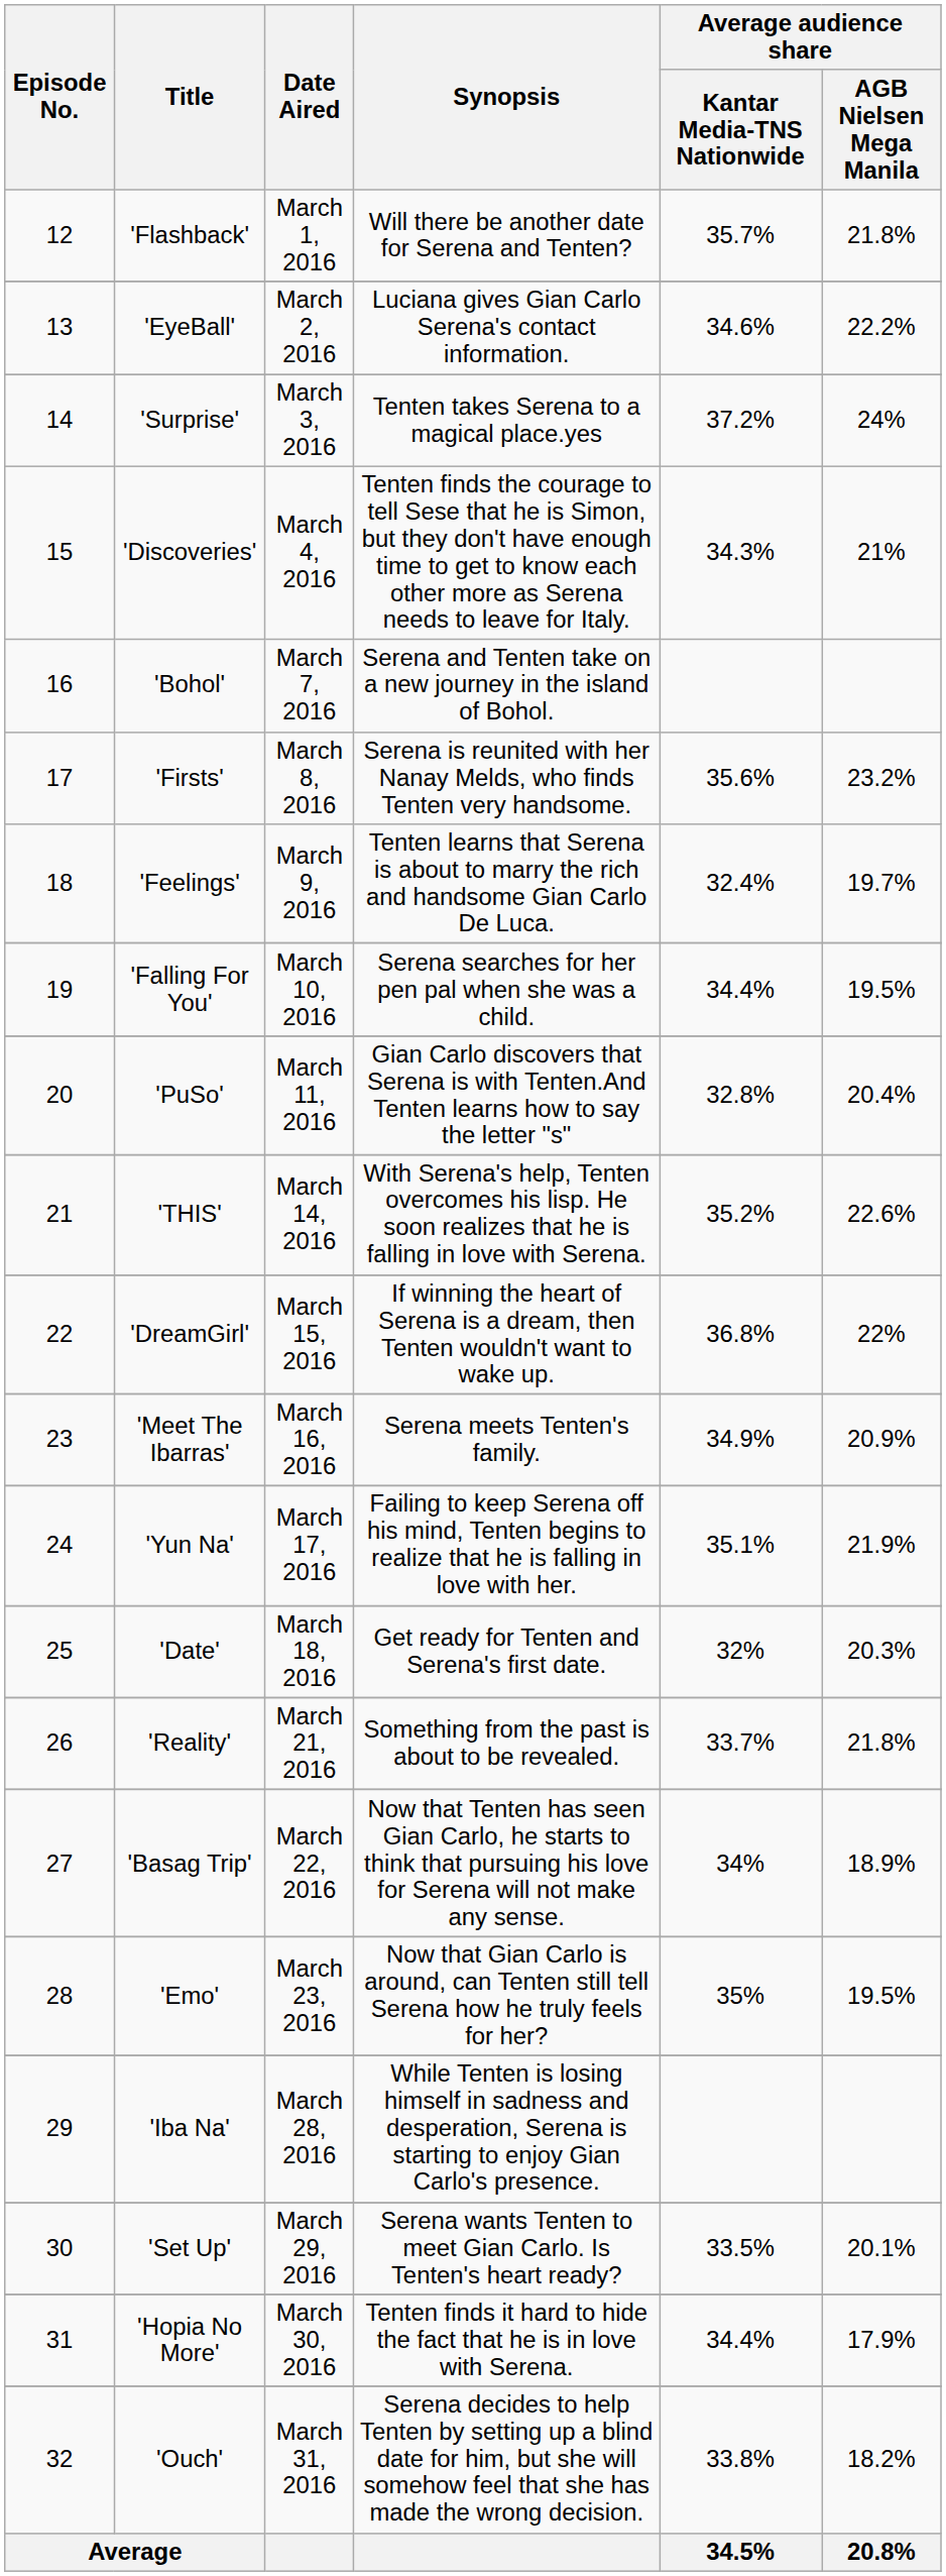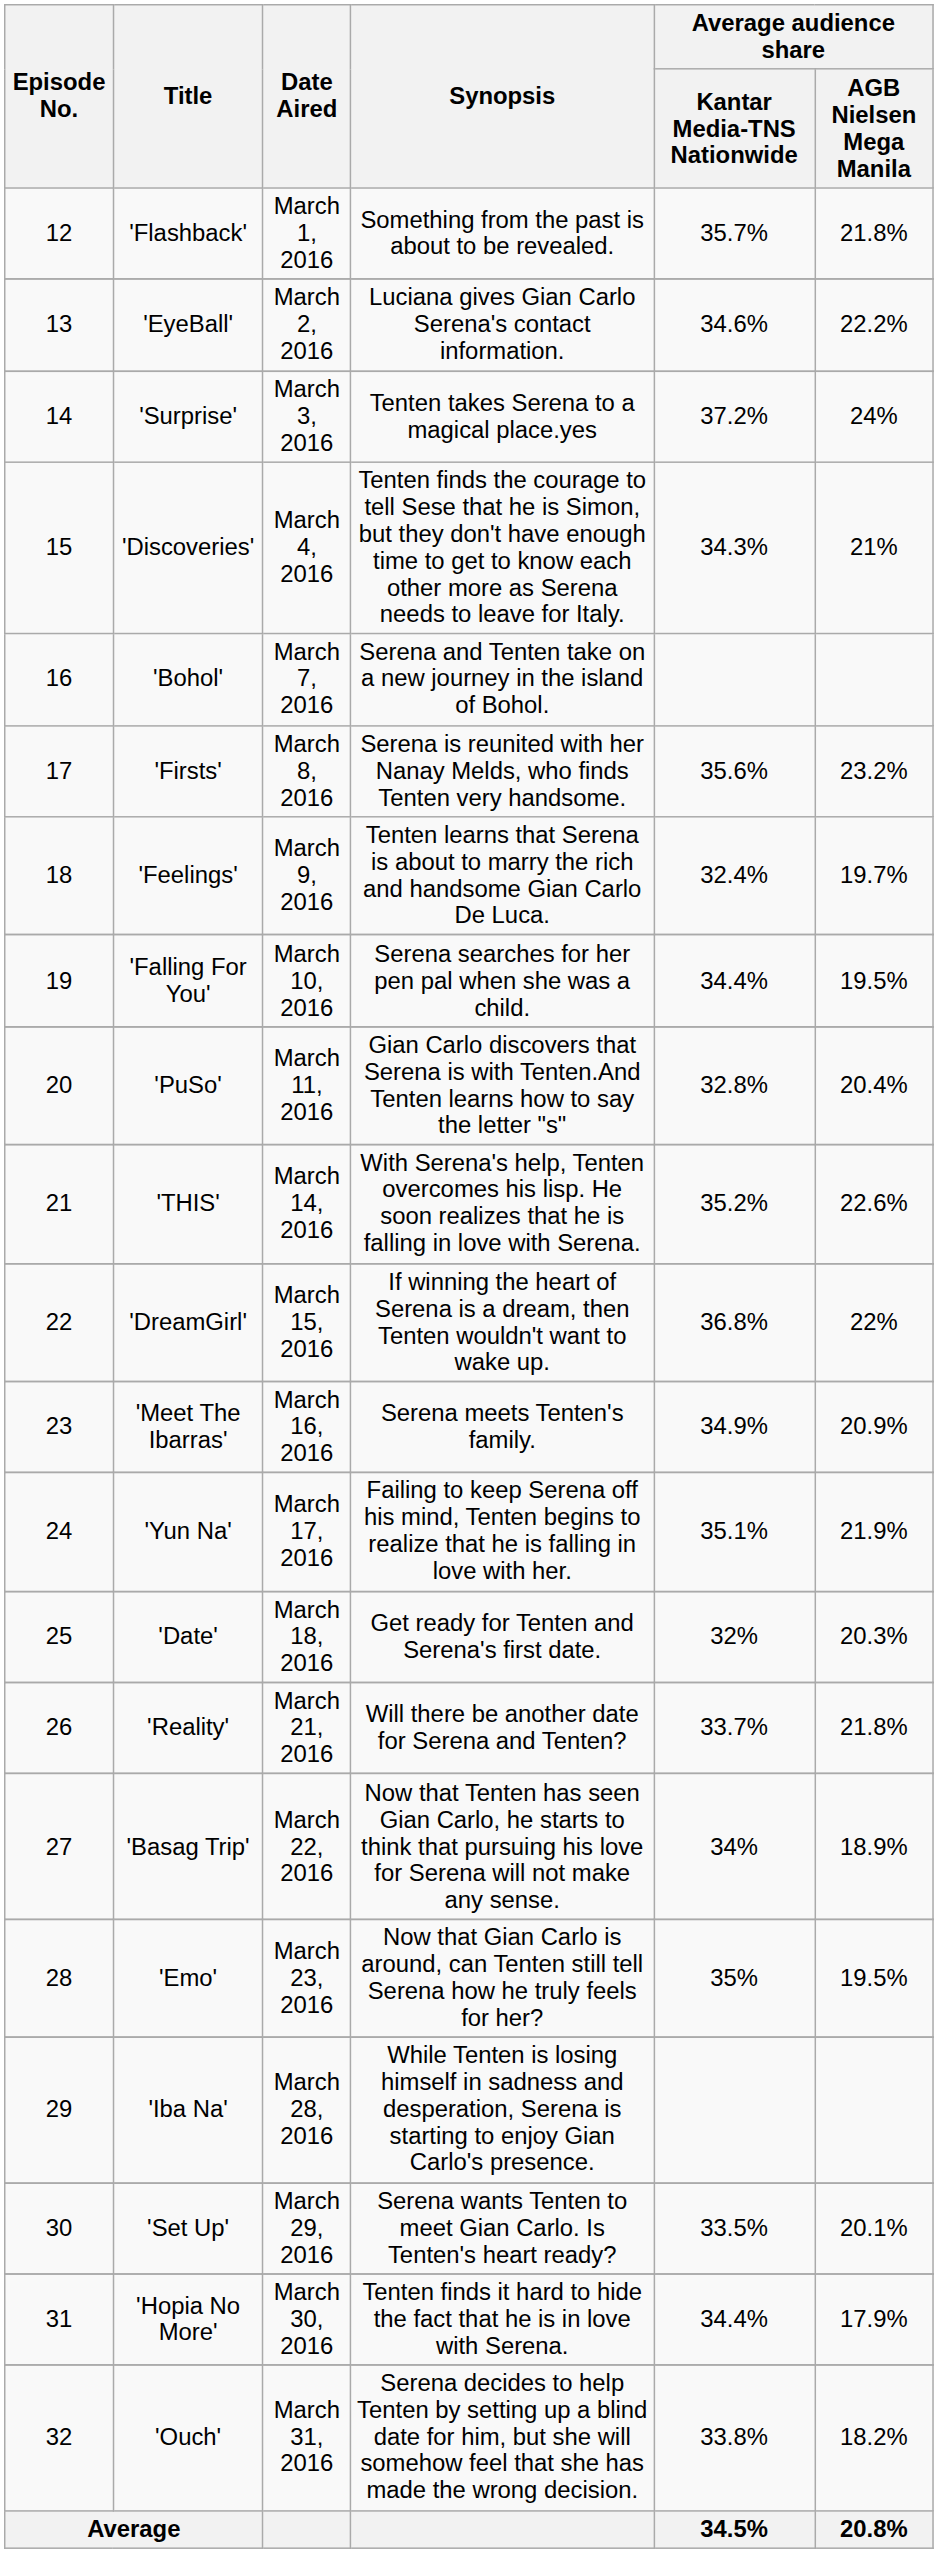'Flashback' | Synopsis: Will there be another date for Serena and Tenten? -> Something from the past is about to be revealed.
'Reality' | Synopsis: Something from the past is about to be revealed. -> Will there be another date for Serena and Tenten?
